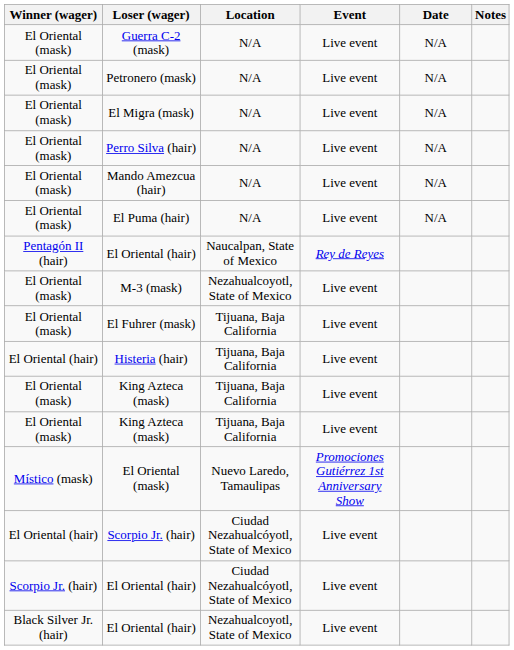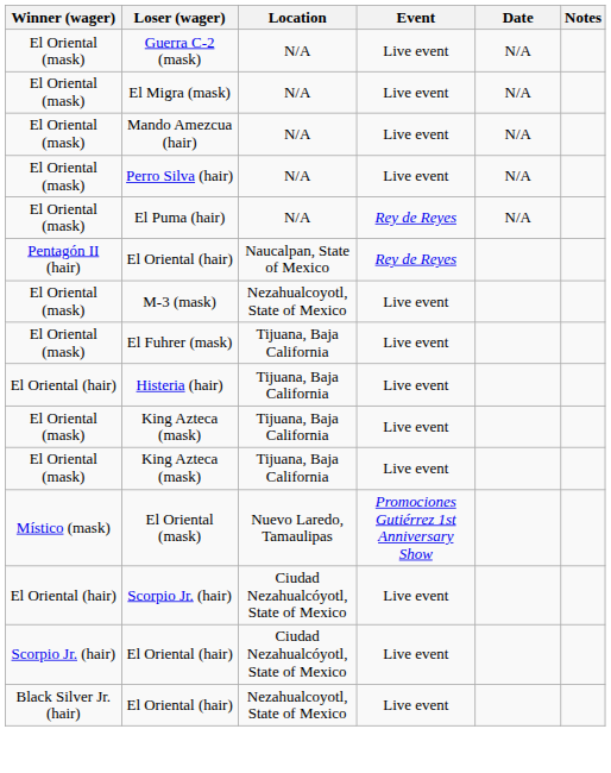- row: El Oriental (mask) | Petronero (mask) | N/A | Live event | N/A
rows swapped: Perro Silva (hair) <-> Mando Amezcua (hair)
El Puma (hair) | Event: Live event -> Rey de Reyes
